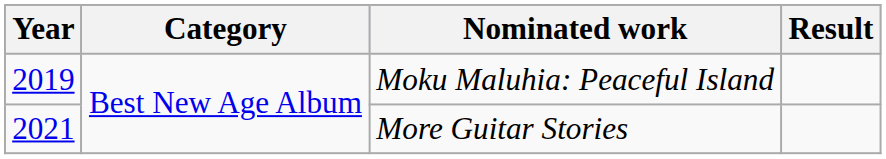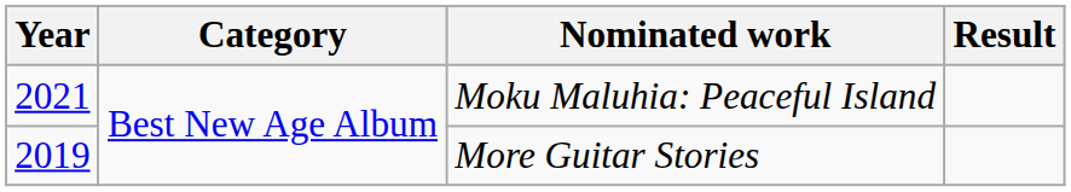Moku Maluhia: Peaceful Island | Year: 2019 -> 2021
More Guitar Stories | Year: 2021 -> 2019
